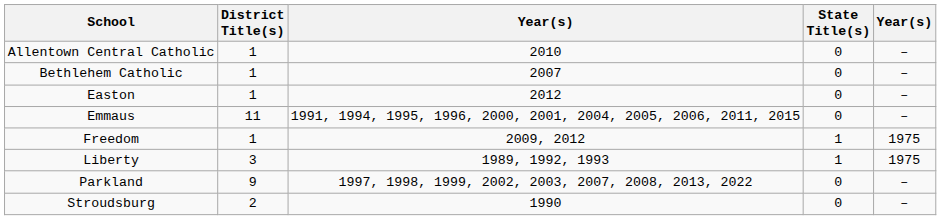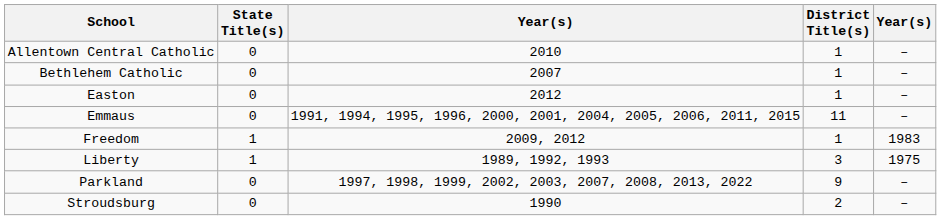columns swapped: District Title(s) <-> State Title(s)
Freedom | column 5: 1975 -> 1983
